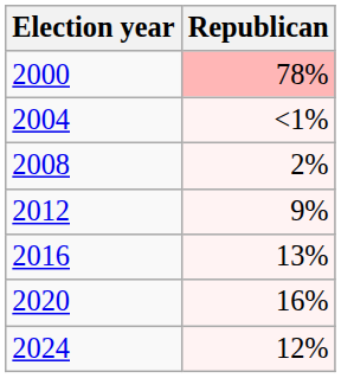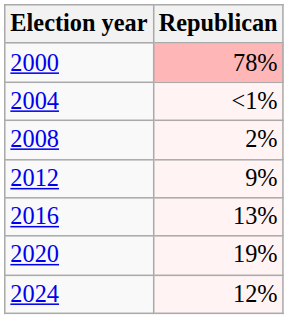2020 | Republican: 16% -> 19%
